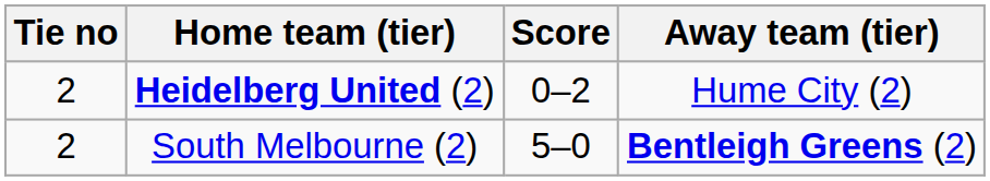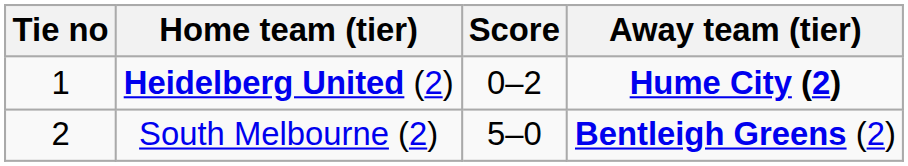Heidelberg United (2) | Tie no: 2 -> 1
Heidelberg United (2) | Away team (tier): normal -> bold
